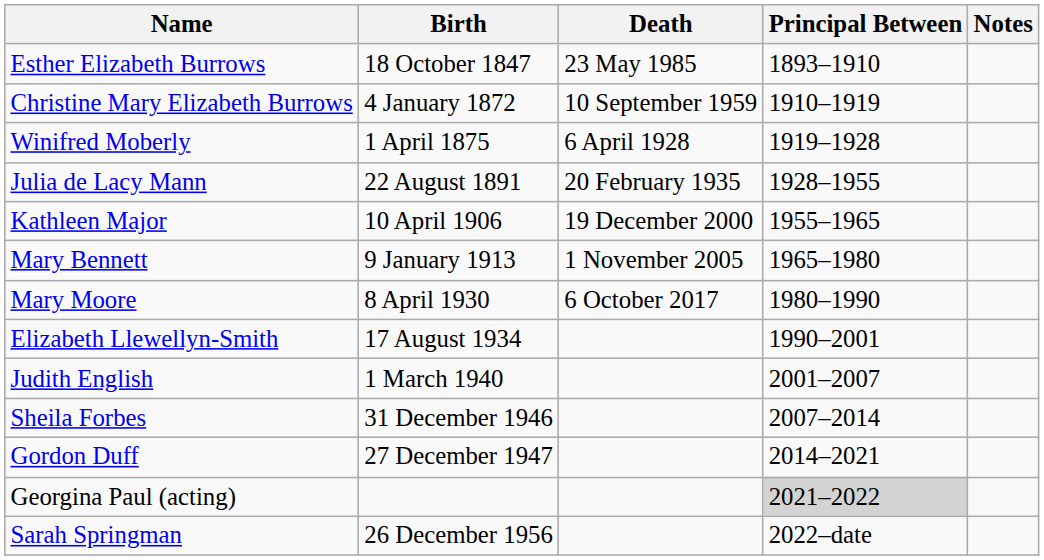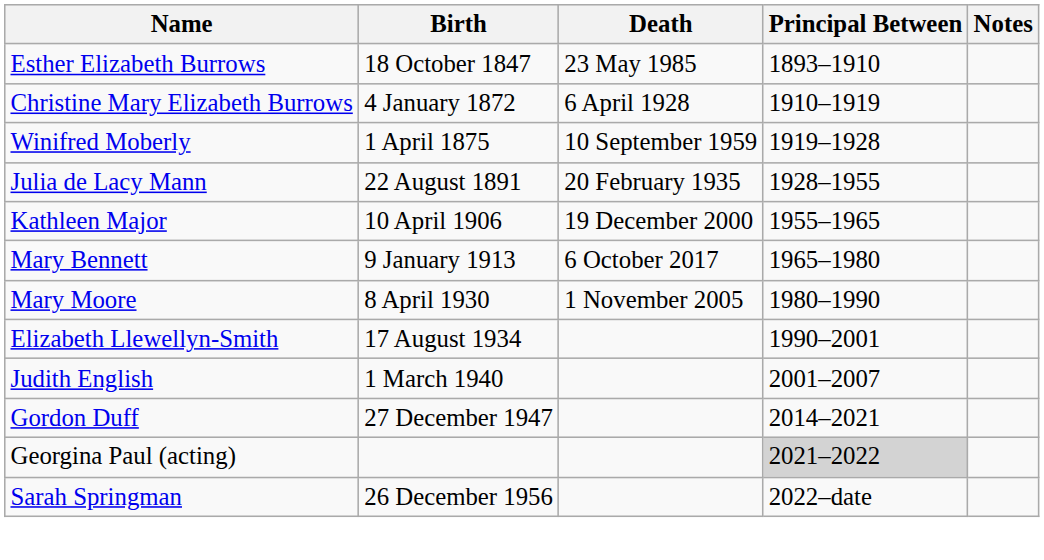Christine Mary Elizabeth Burrows | Death: 10 September 1959 -> 6 April 1928
Winifred Moberly | Death: 6 April 1928 -> 10 September 1959
Mary Bennett | Death: 1 November 2005 -> 6 October 2017
Mary Moore | Death: 6 October 2017 -> 1 November 2005
- row: Sheila Forbes | 31 December 1946 | 2007–2014
